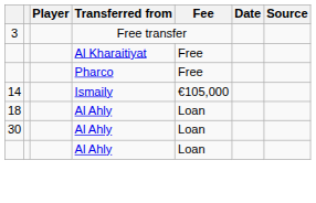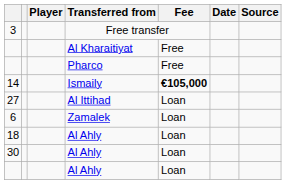14 | Fee: normal -> bold
+ row: 27 | Al Ittihad | Loan
+ row: 6 | Zamalek | Loan
